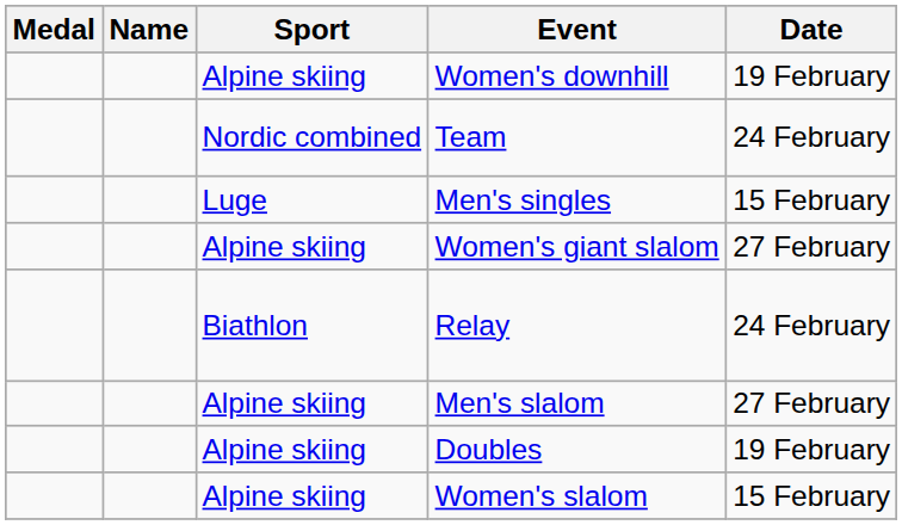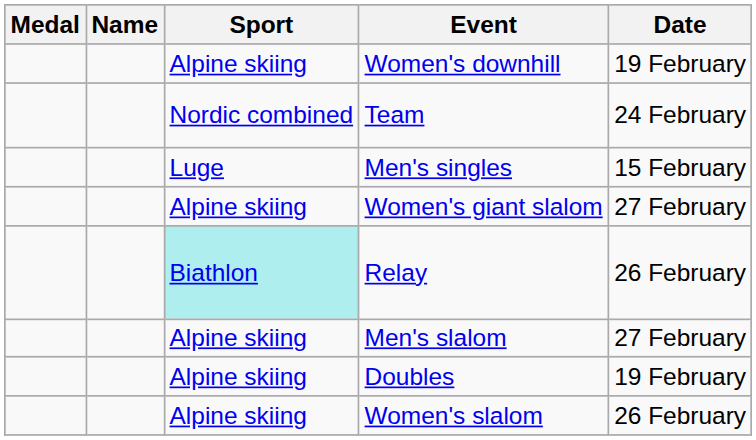Relay | Sport: no background -> paleturquoise background
Relay | Date: 24 February -> 26 February
Women's slalom | Date: 15 February -> 26 February
